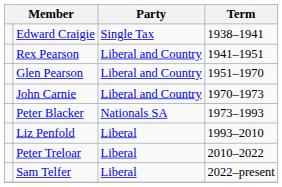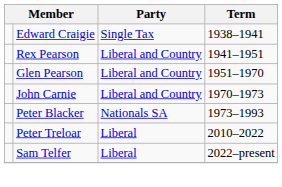- row: Liz Penfold | Liberal | 1993–2010
